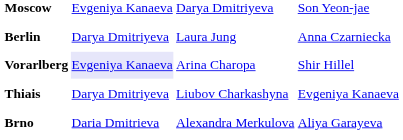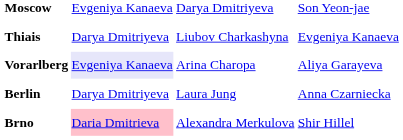rows swapped: Thiais <-> Berlin
Vorarlberg | column 4: Shir Hillel -> Aliya Garayeva
Brno | column 2: no background -> pink background
Brno | column 4: Aliya Garayeva -> Shir Hillel
